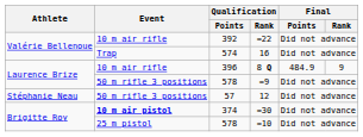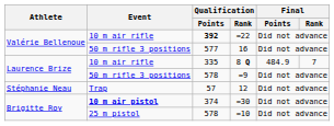=22 | Qualification / Points: normal -> bold
16 | Event: Trap -> 50 m rifle 3 positions
16 | Qualification / Points: 574 -> 577
8 Q | Qualification / Points: 396 -> 335
8 Q | Final / Rank: 9 -> 7
12 | Event: 50 m rifle 3 positions -> Trap
